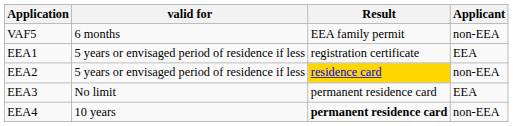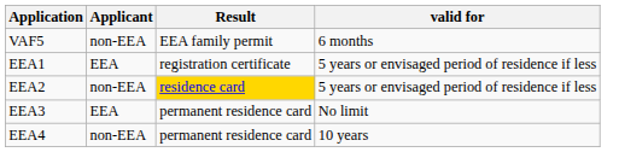columns swapped: Applicant <-> valid for
EEA4 | Result: bold -> normal
